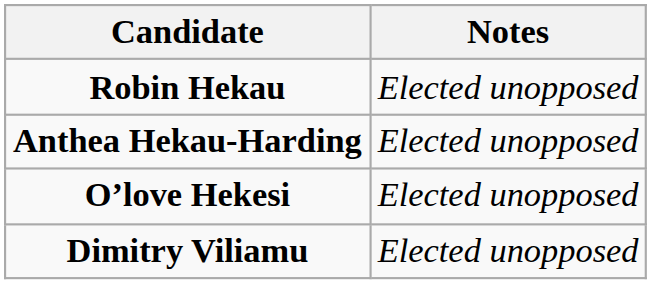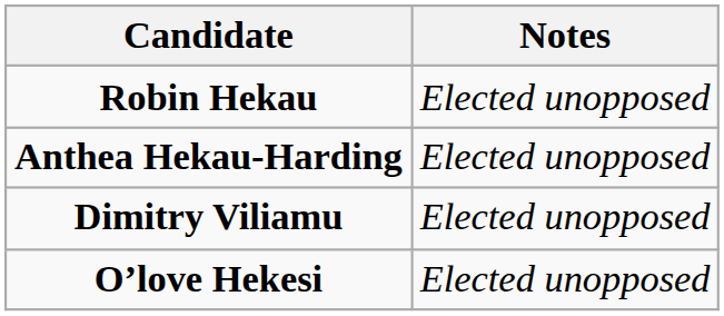rows swapped: O’love Hekesi <-> Dimitry Viliamu
